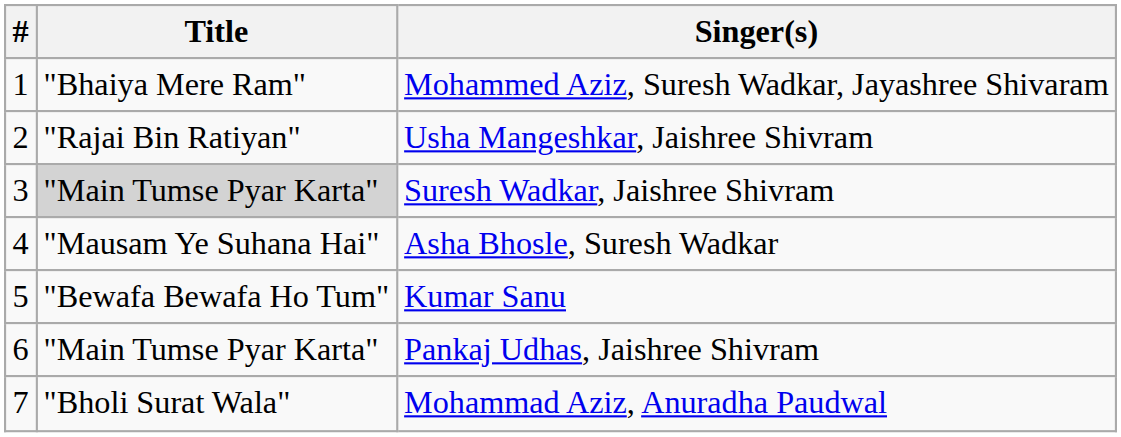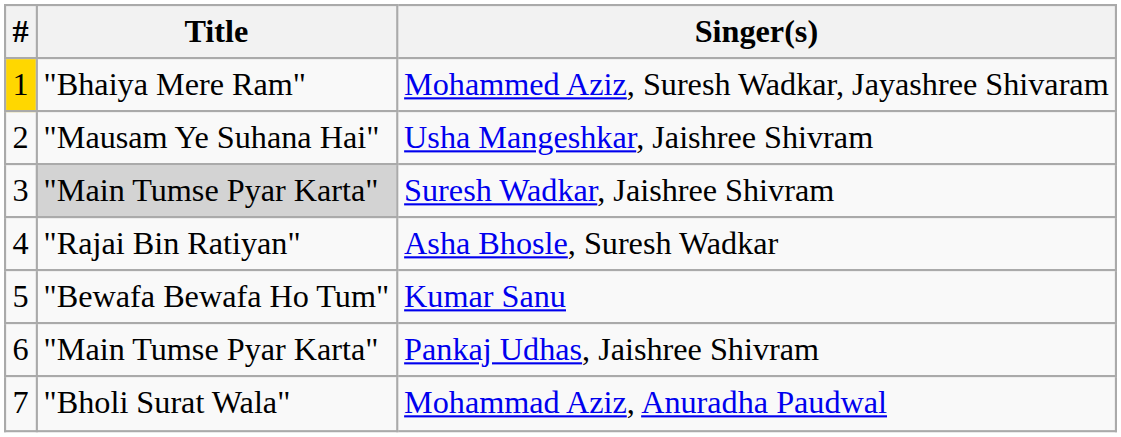Mohammed Aziz, Suresh Wadkar, Jayashree Shivaram | #: no background -> gold background
Usha Mangeshkar, Jaishree Shivram | Title: "Rajai Bin Ratiyan" -> "Mausam Ye Suhana Hai"
Asha Bhosle, Suresh Wadkar | Title: "Mausam Ye Suhana Hai" -> "Rajai Bin Ratiyan"
